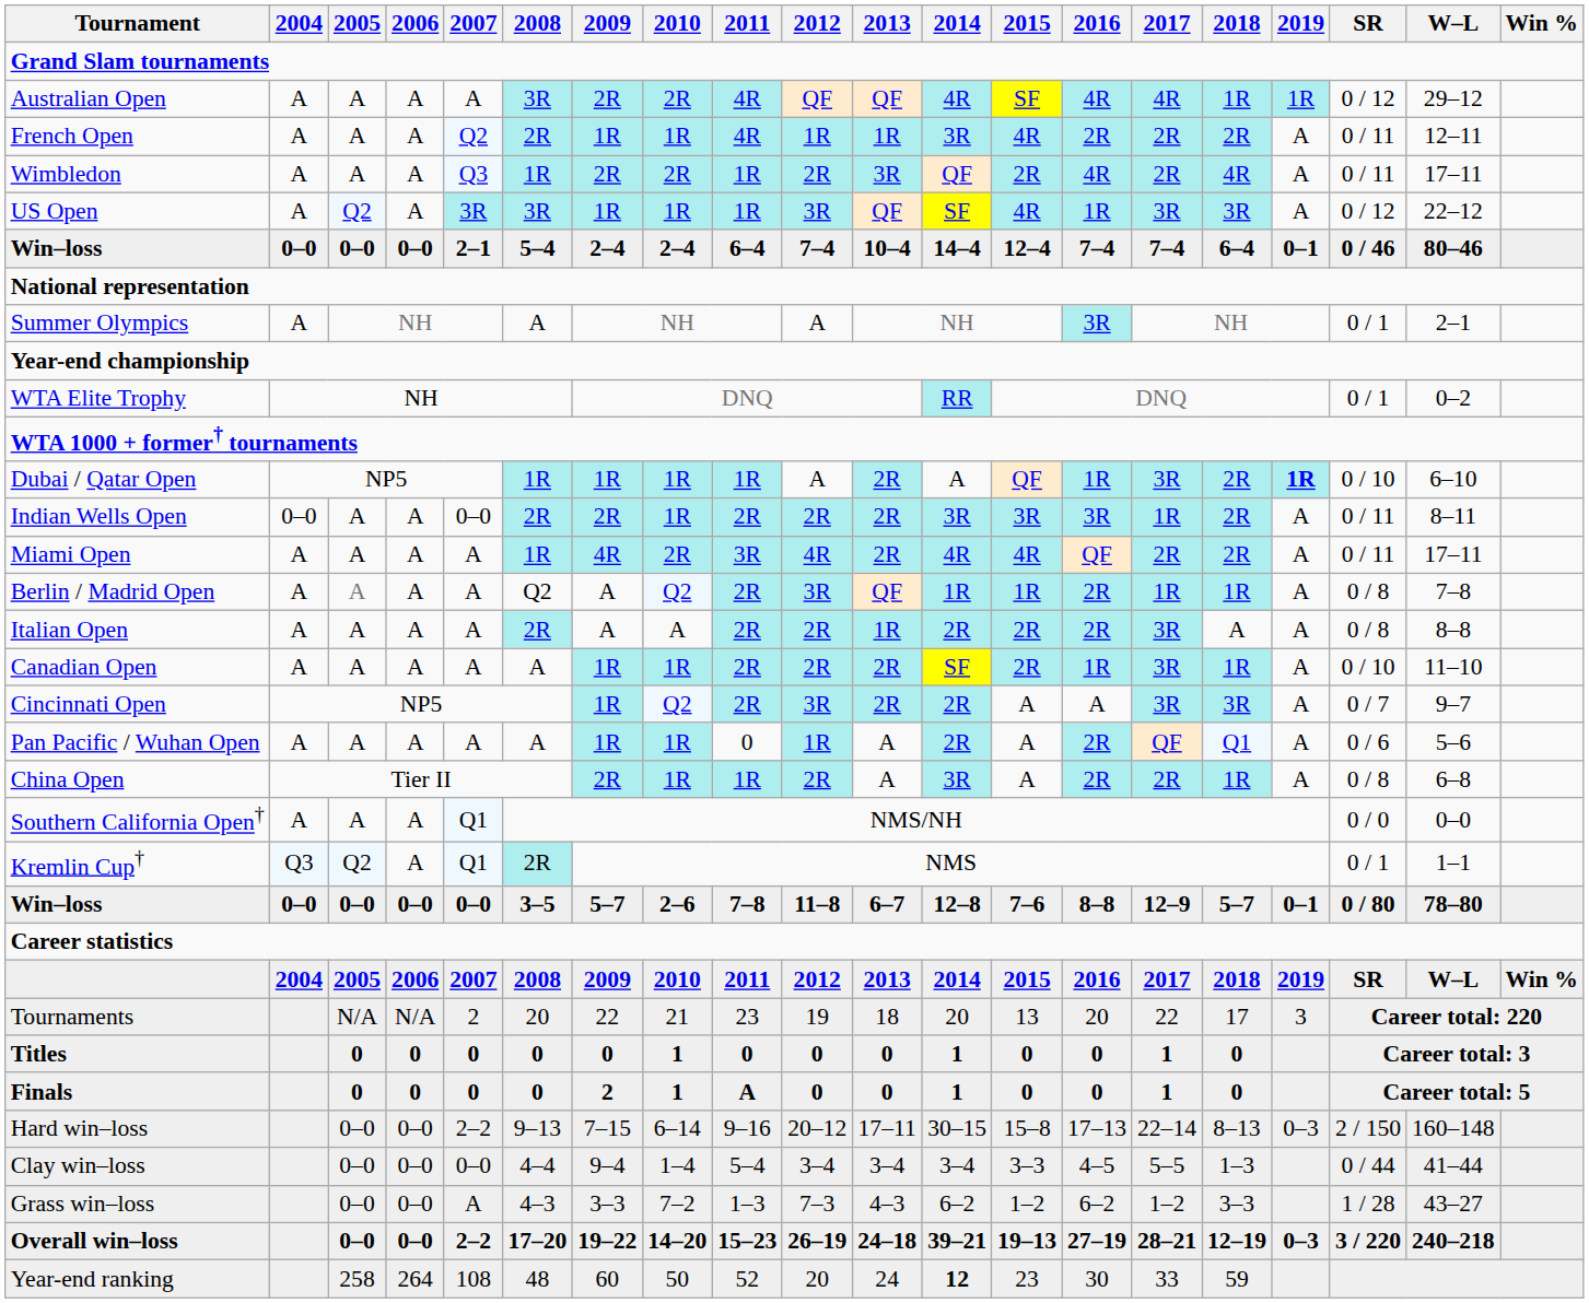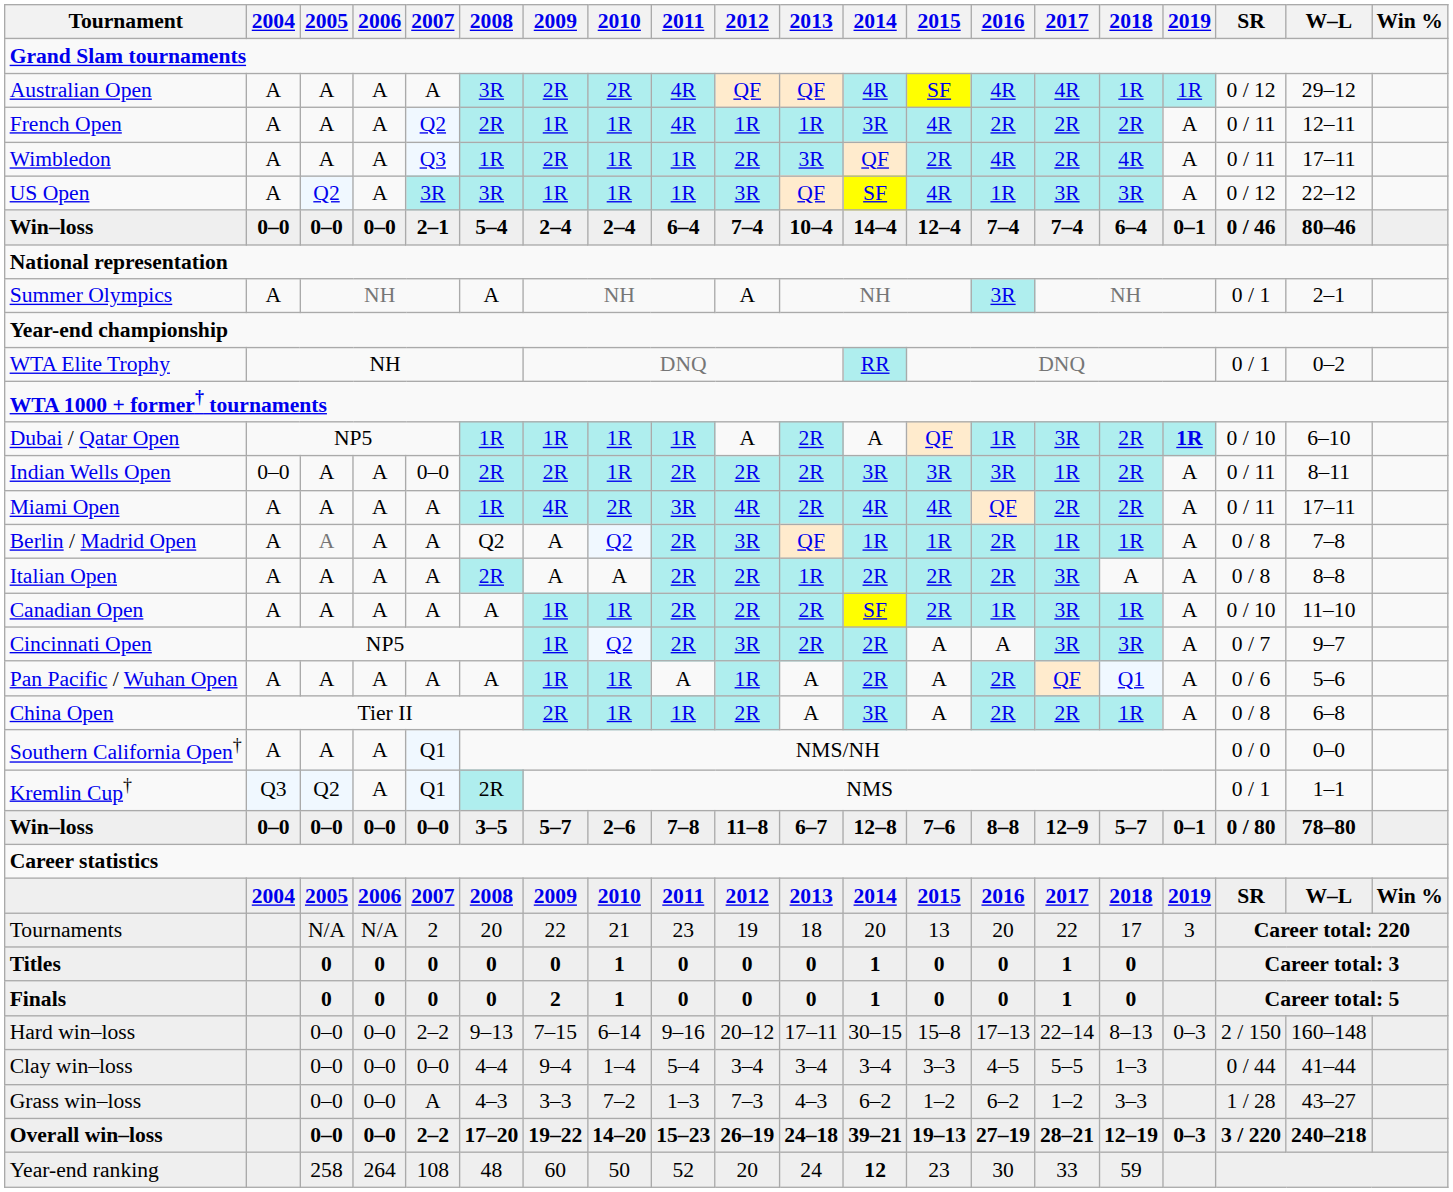Wimbledon | 2010: 2R -> 1R
Pan Pacific / Wuhan Open | 2011: 0 -> A
Finals | 2011: A -> 0
